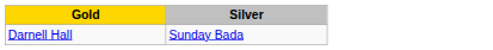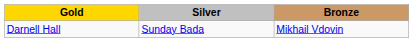+ column: Bronze | Mikhail Vdovin
